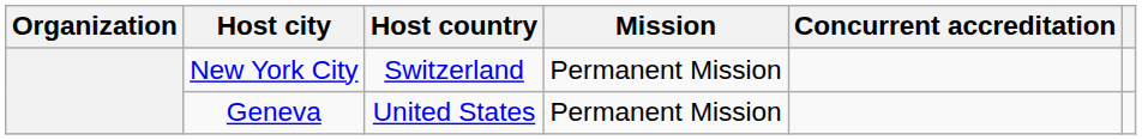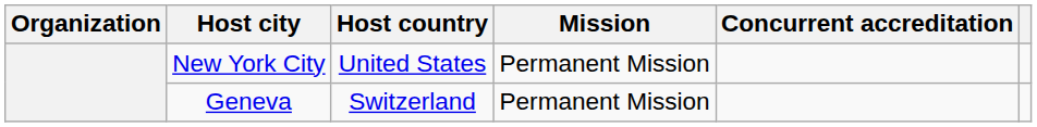New York City | Host country: Switzerland -> United States
Geneva | Host country: United States -> Switzerland
